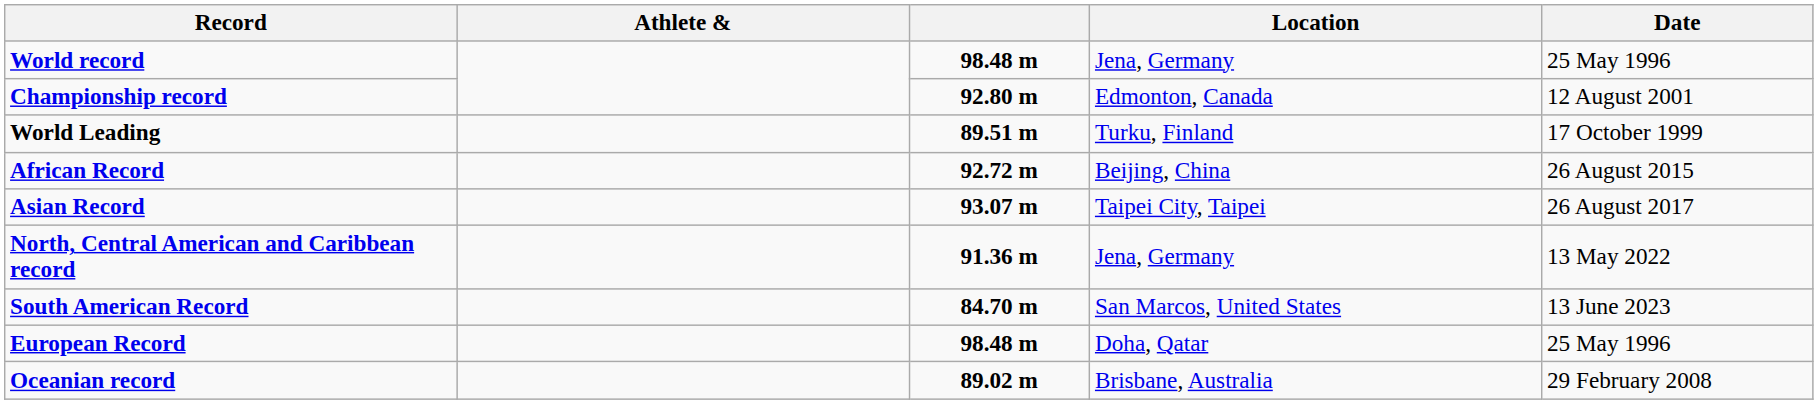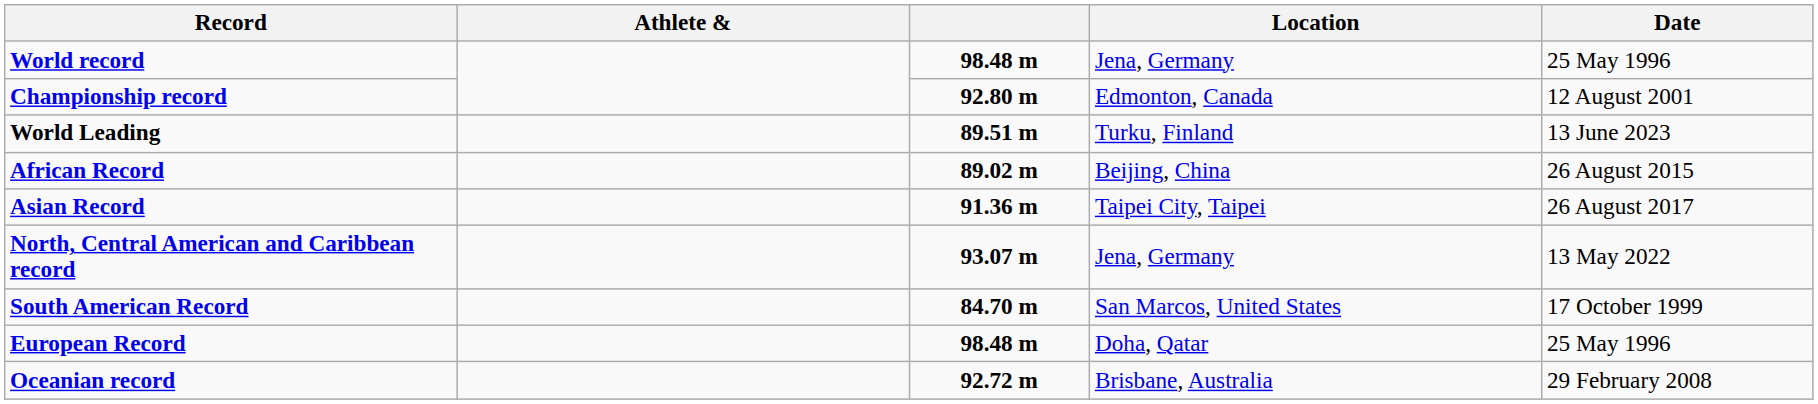World Leading | Date: 17 October 1999 -> 13 June 2023
African Record | column 3: 92.72 m -> 89.02 m
Asian Record | column 3: 93.07 m -> 91.36 m
North, Central American and Caribbean record | column 3: 91.36 m -> 93.07 m
South American Record | Date: 13 June 2023 -> 17 October 1999
Oceanian record | column 3: 89.02 m -> 92.72 m
